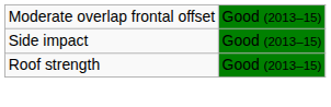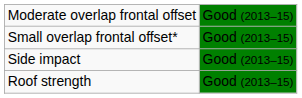+ row: Small overlap frontal offset* | Good (2013–15)
